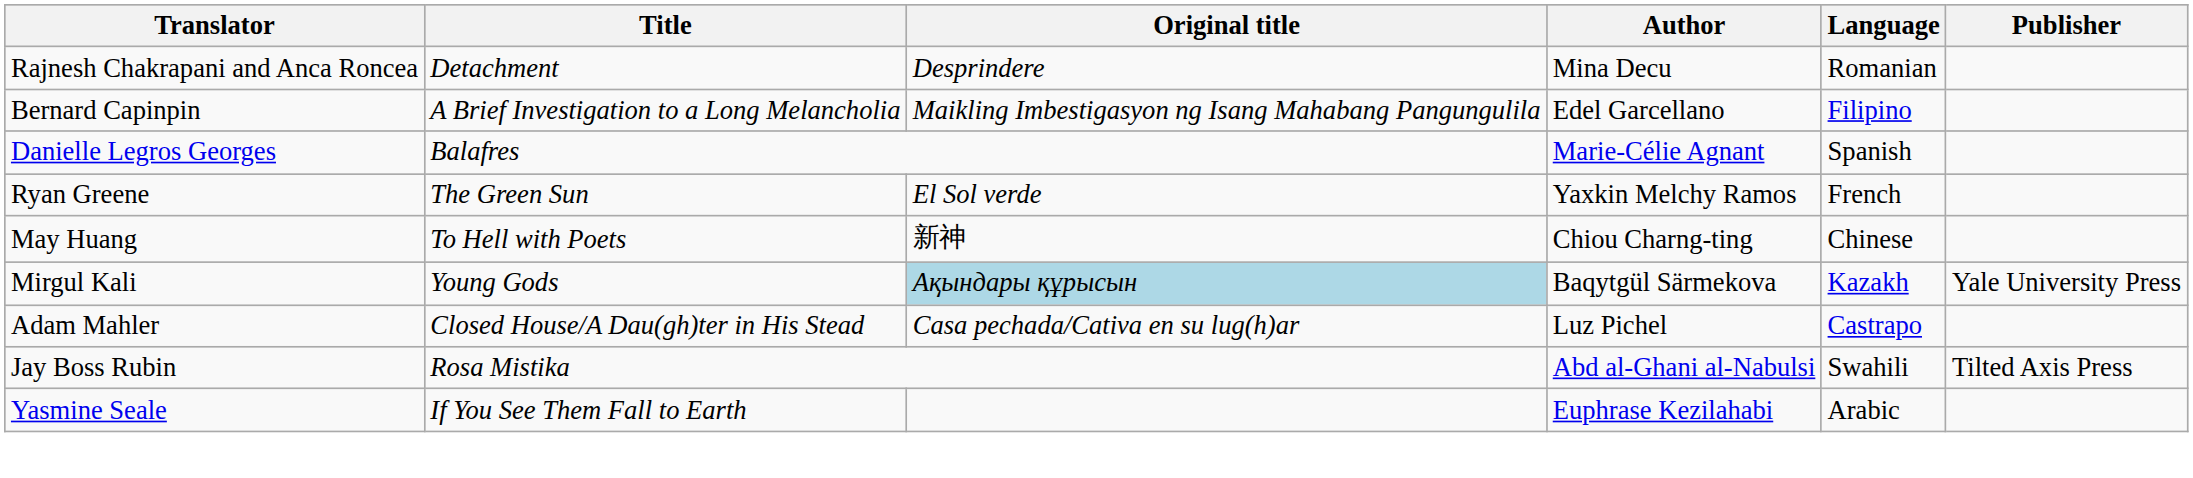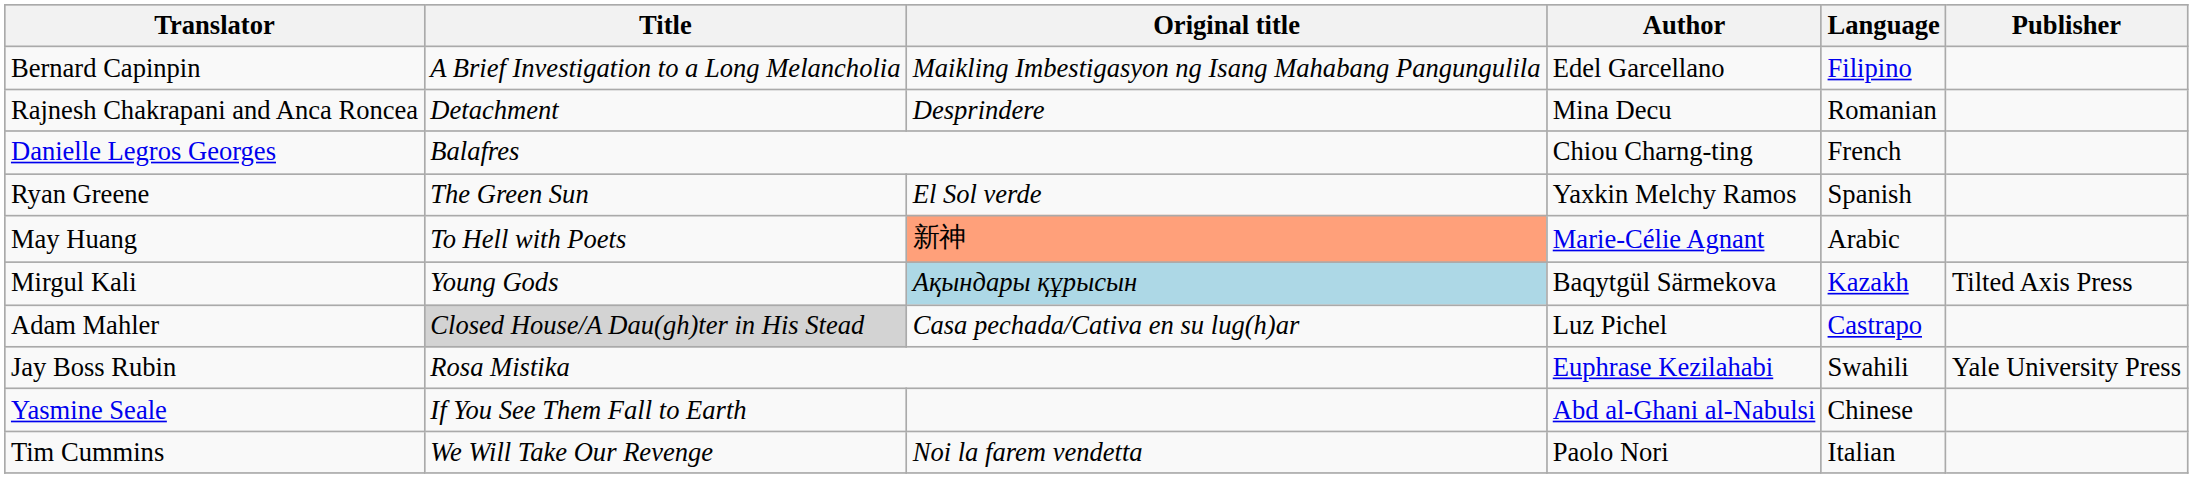rows swapped: Bernard Capinpin <-> Rajnesh Chakrapani and Anca Roncea
Danielle Legros Georges | Author: Marie-Célie Agnant -> Chiou Charng-ting
Danielle Legros Georges | Language: Spanish -> French
Ryan Greene | Language: French -> Spanish
May Huang | Original title: no background -> lightsalmon background
May Huang | Author: Chiou Charng-ting -> Marie-Célie Agnant
May Huang | Language: Chinese -> Arabic
Mirgul Kali | Publisher: Yale University Press -> Tilted Axis Press
Adam Mahler | Title: no background -> lightgrey background
Jay Boss Rubin | Author: Abd al-Ghani al-Nabulsi -> Euphrase Kezilahabi
Jay Boss Rubin | Publisher: Tilted Axis Press -> Yale University Press
Yasmine Seale | Author: Euphrase Kezilahabi -> Abd al-Ghani al-Nabulsi
Yasmine Seale | Language: Arabic -> Chinese
+ row: Tim Cummins | We Will Take Our Revenge | Noi la farem vendetta | Paolo Nori | Italian
